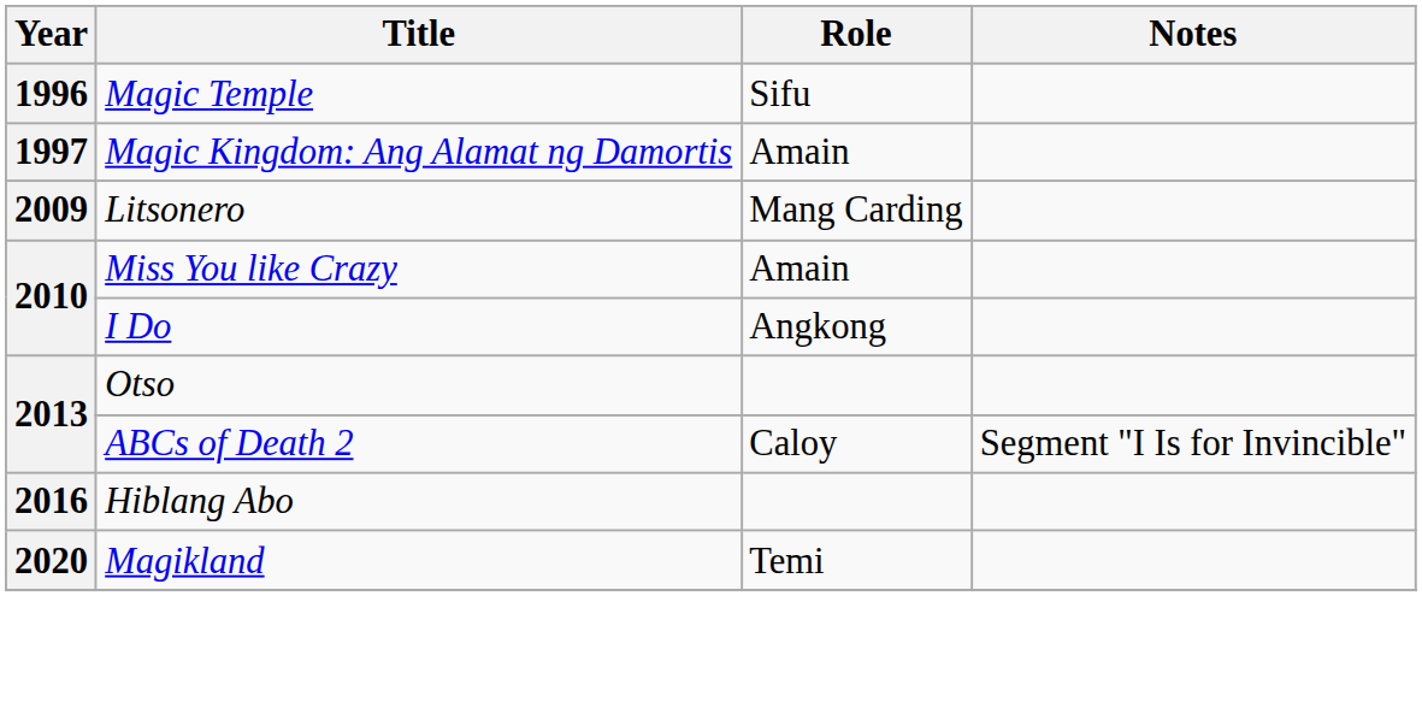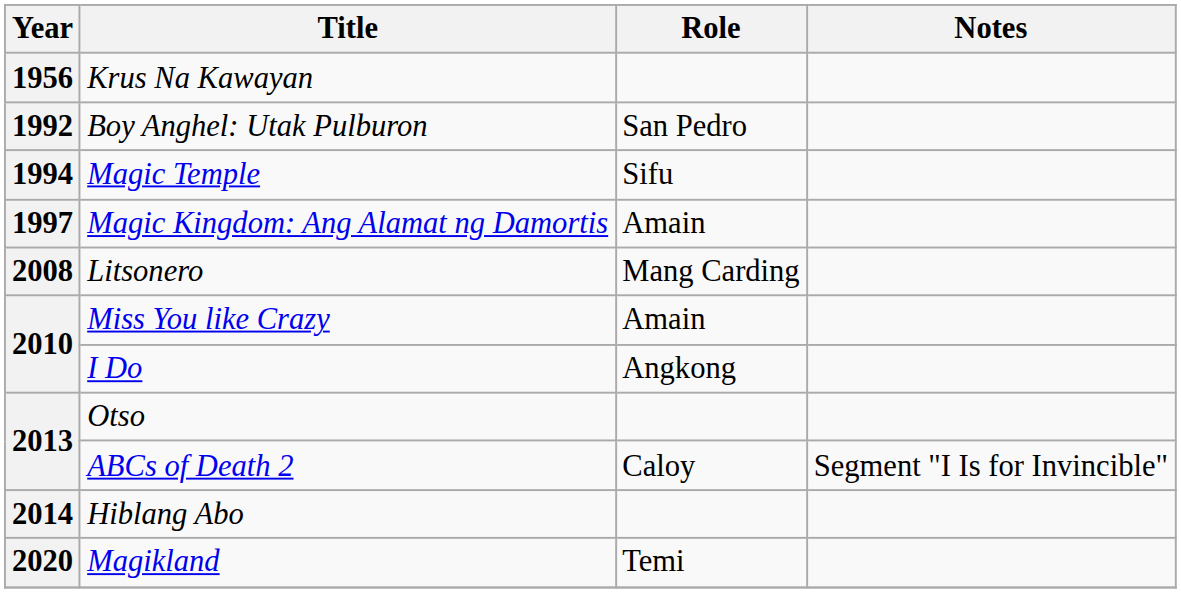+ row: 1956 | Krus Na Kawayan
+ row: 1992 | Boy Anghel: Utak Pulburon | San Pedro
Magic Temple | Year: 1996 -> 1994
Litsonero | Year: 2009 -> 2008
Hiblang Abo | Year: 2016 -> 2014
